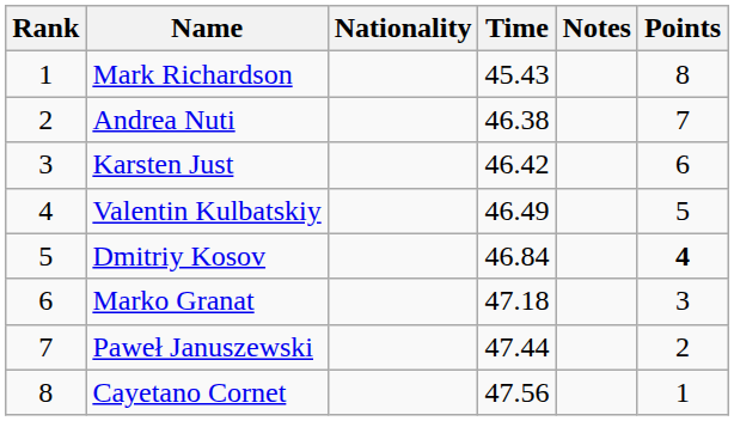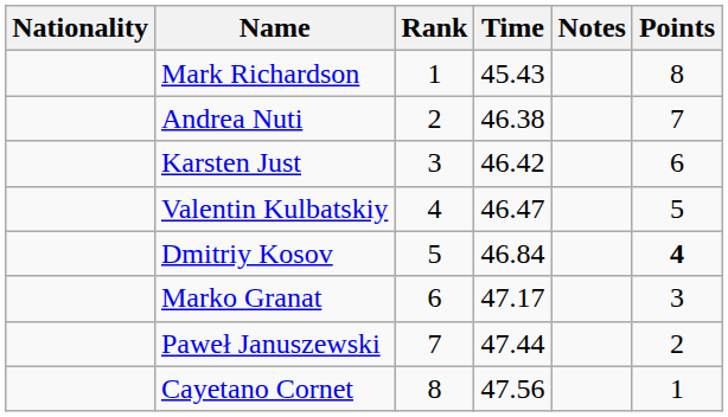columns swapped: Rank <-> Nationality
Valentin Kulbatskiy | Time: 46.49 -> 46.47
Marko Granat | Time: 47.18 -> 47.17
